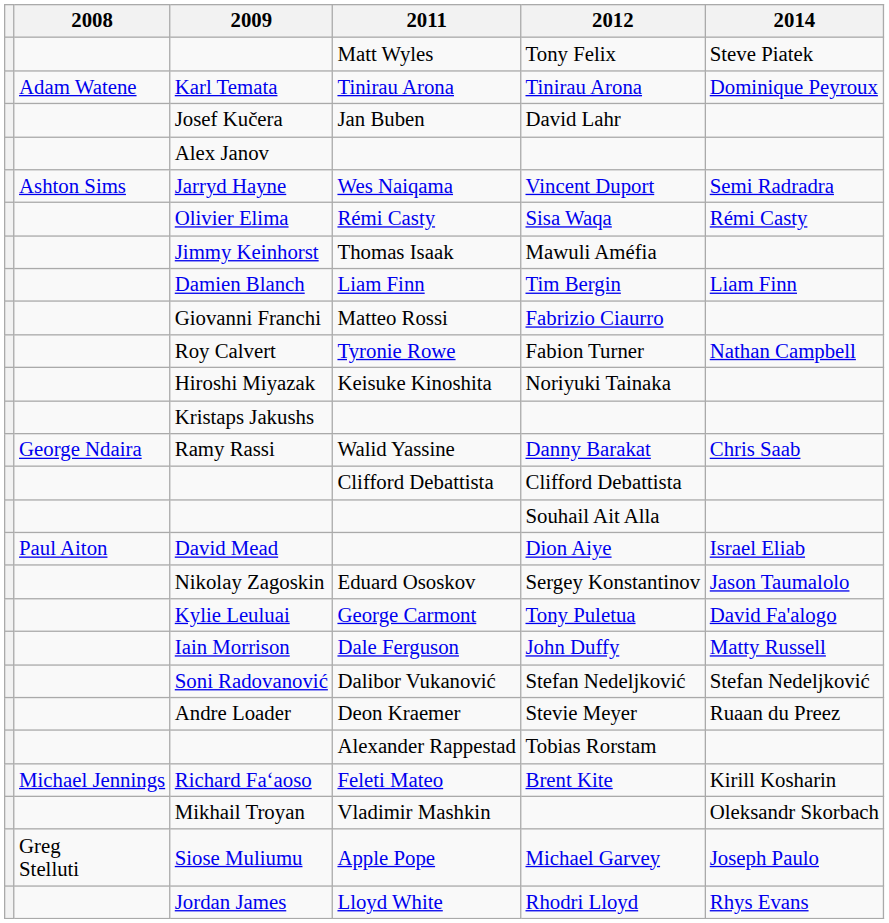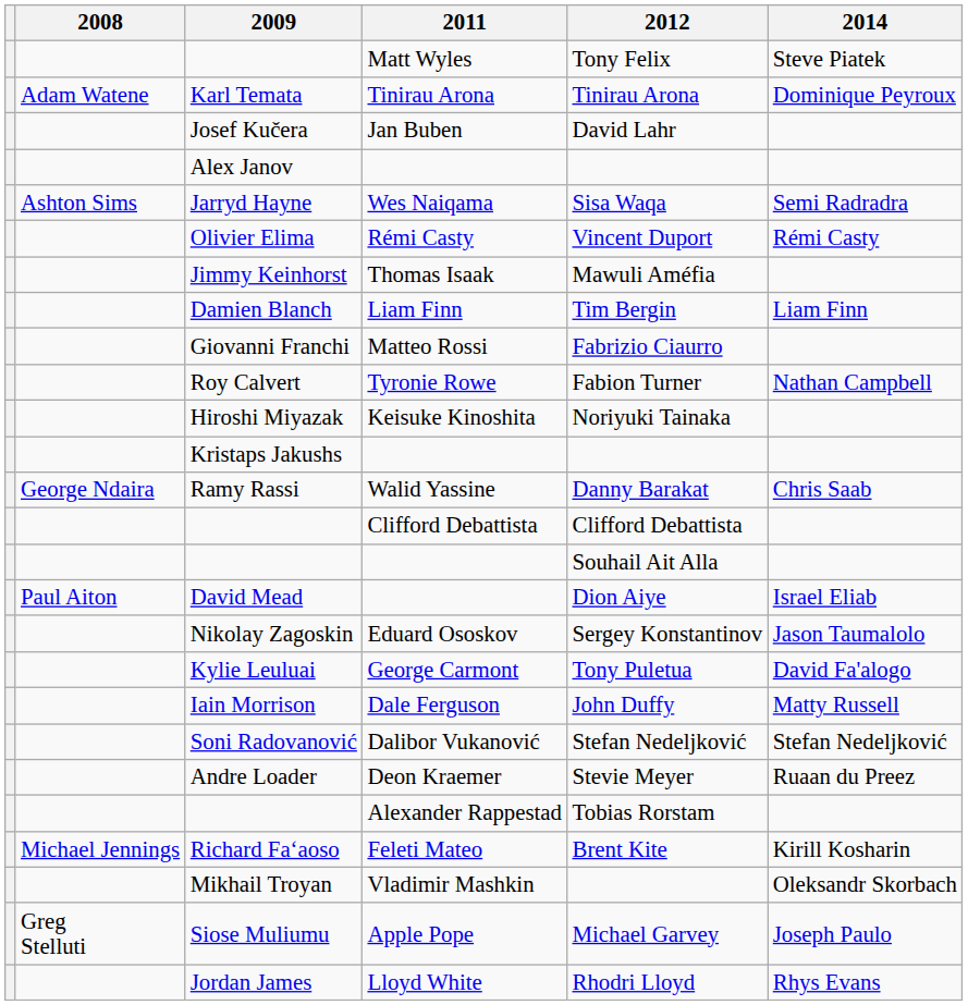Jarryd Hayne | 2012: Vincent Duport -> Sisa Waqa
Olivier Elima | 2012: Sisa Waqa -> Vincent Duport
